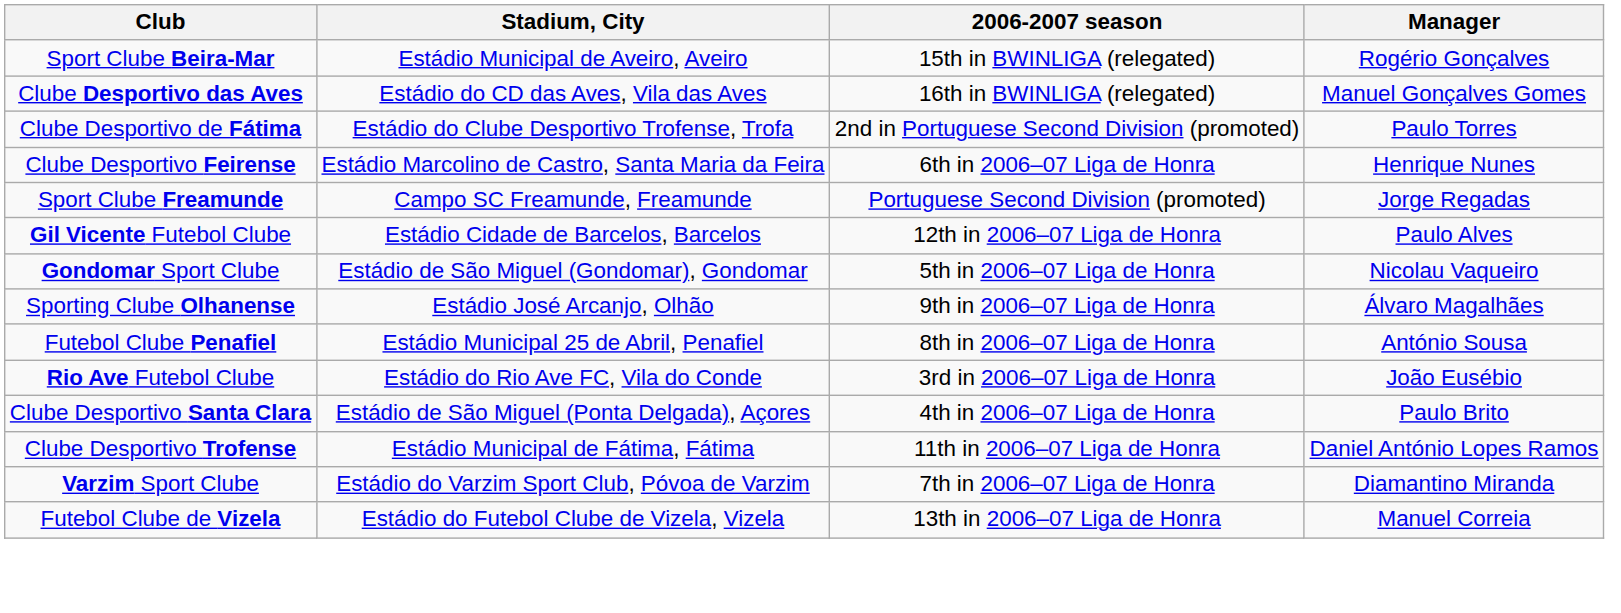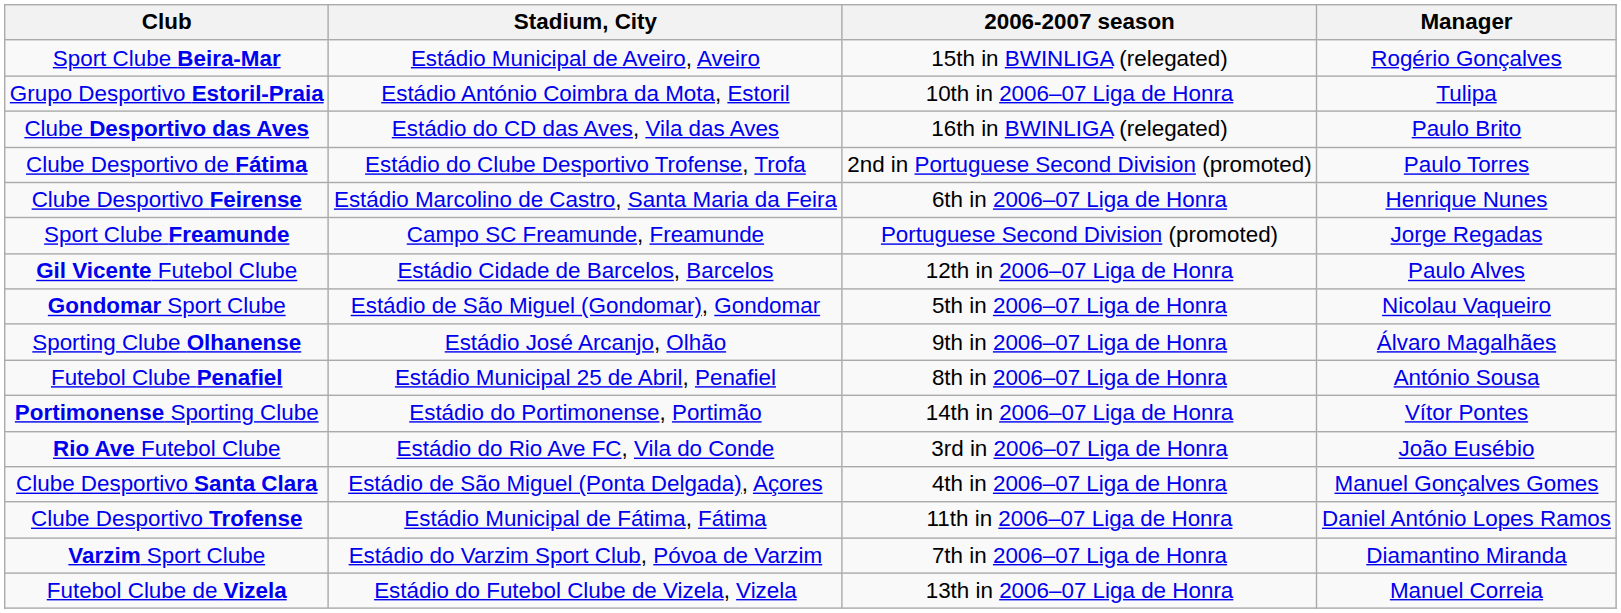+ row: Grupo Desportivo Estoril-Praia | Estádio António Coimbra da Mota, Estoril | 10th in 2006–07 Liga de Honra | Tulipa
Clube Desportivo das Aves | Manager: Manuel Gonçalves Gomes -> Paulo Brito
+ row: Portimonense Sporting Clube | Estádio do Portimonense, Portimão | 14th in 2006–07 Liga de Honra | Vítor Pontes
Clube Desportivo Santa Clara | Manager: Paulo Brito -> Manuel Gonçalves Gomes
